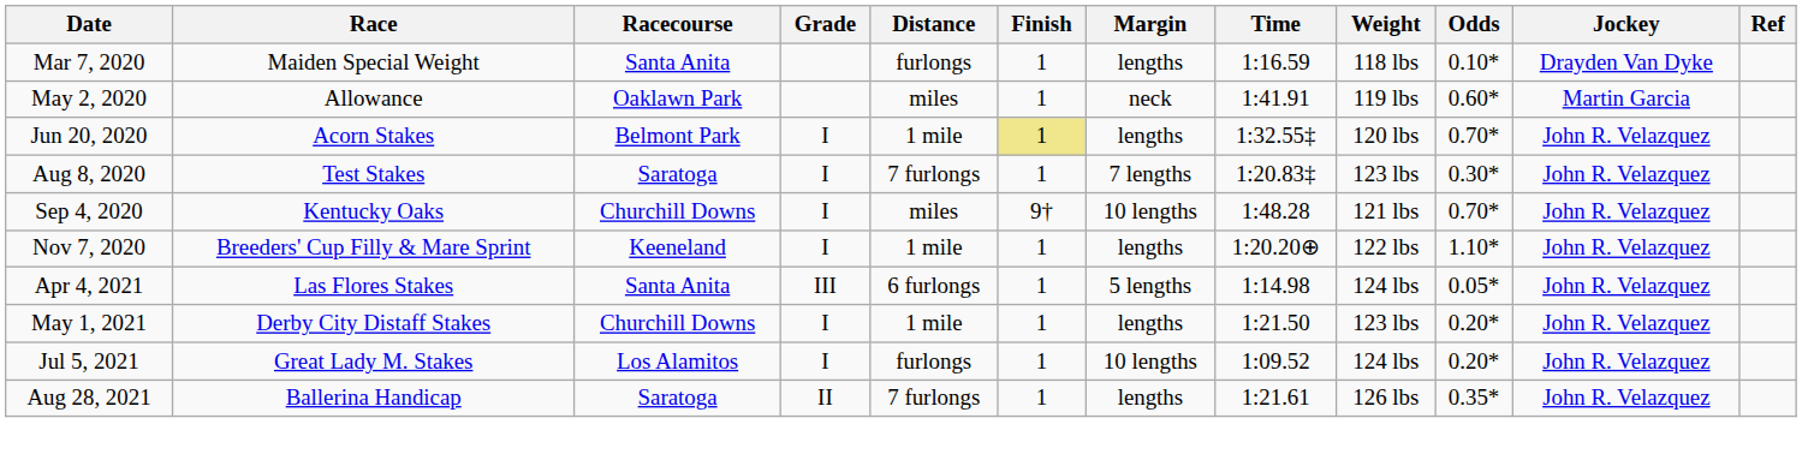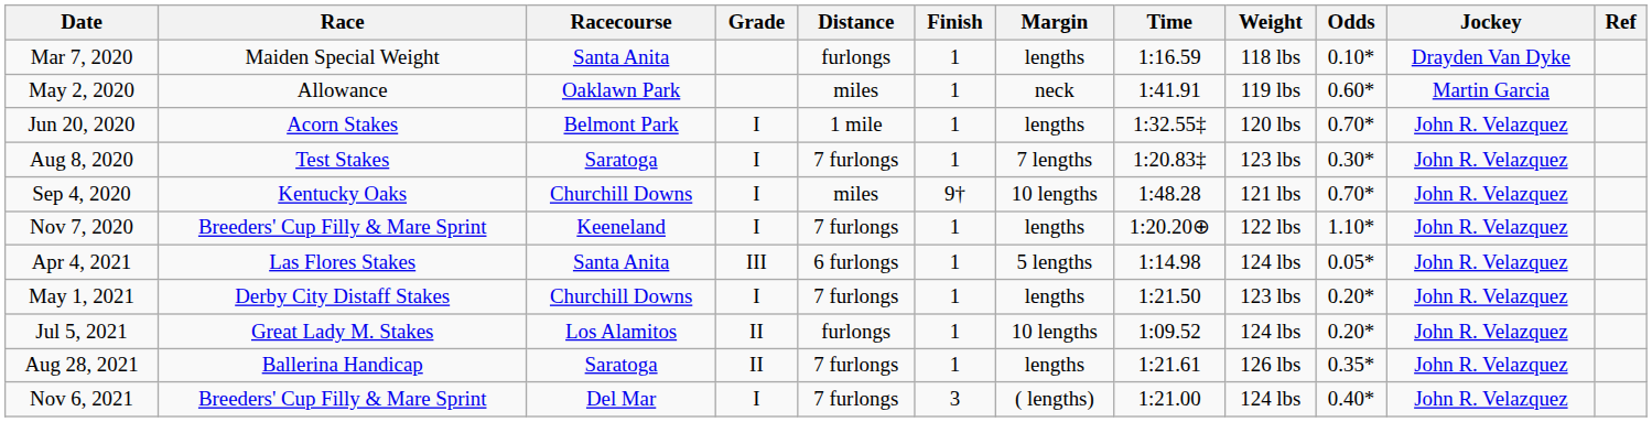Jun 20, 2020 | Finish: khaki background -> no background
Nov 7, 2020 | Distance: 1 mile -> 7 furlongs
May 1, 2021 | Distance: 1 mile -> 7 furlongs
Jul 5, 2021 | Grade: I -> II
+ row: Nov 6, 2021 | Breeders' Cup Filly & Mare Sprint | Del Mar | I | 7 furlongs | 3 | ( lengths) | 1:21.00 | 124 lbs | 0.40* | John R. Velazquez
